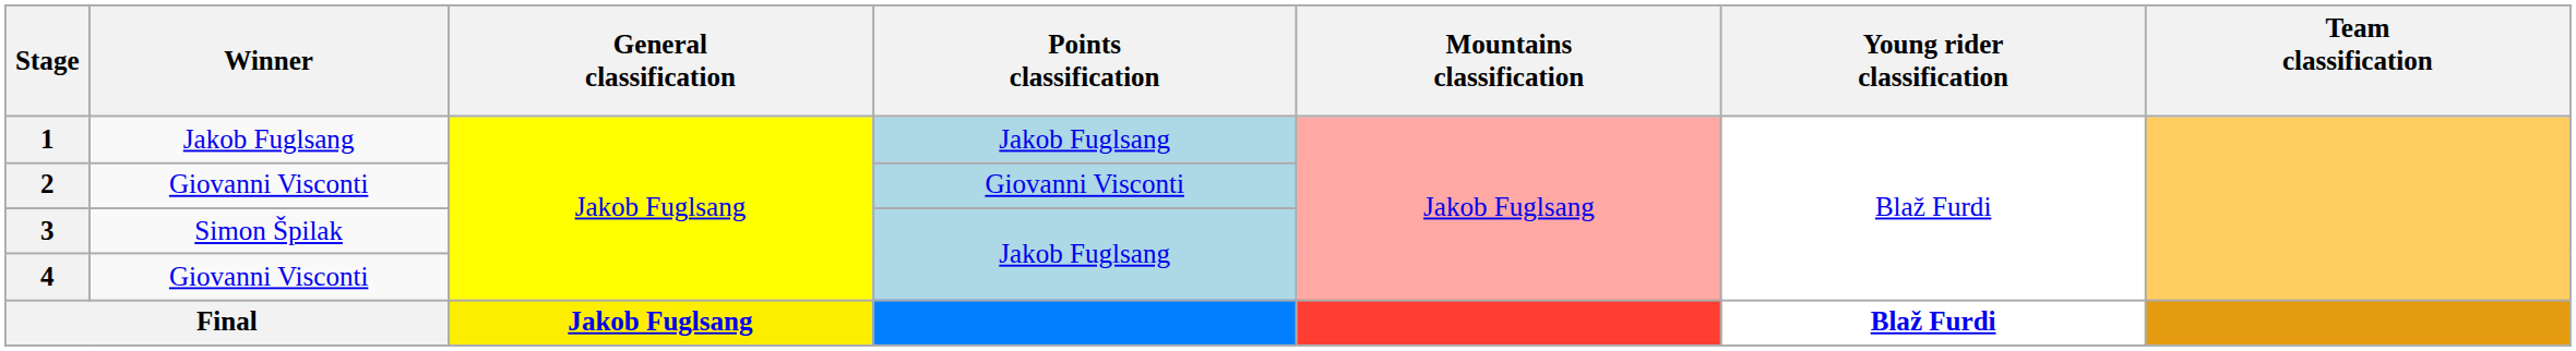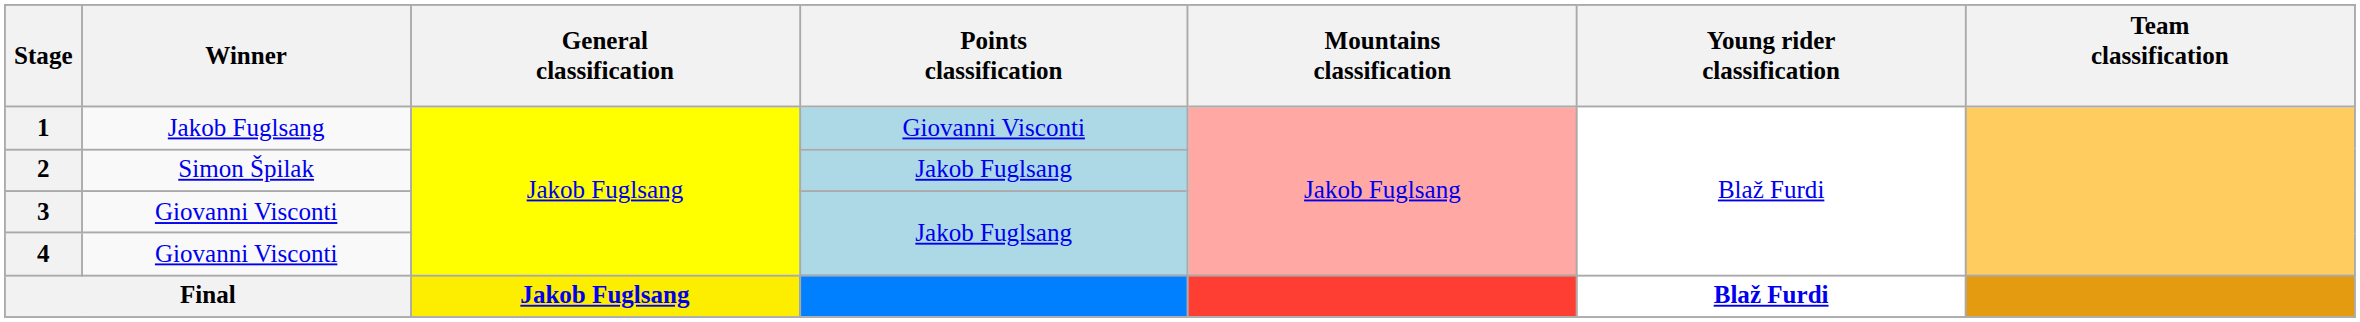1 | Points classification: Jakob Fuglsang -> Giovanni Visconti
2 | Winner: Giovanni Visconti -> Simon Špilak
2 | Points classification: Giovanni Visconti -> Jakob Fuglsang
3 | Winner: Simon Špilak -> Giovanni Visconti
